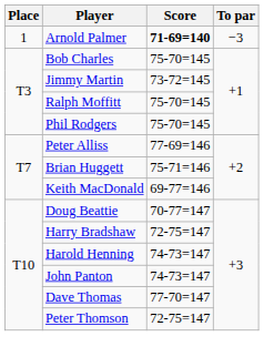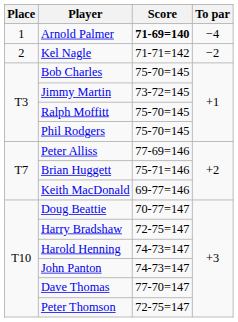Arnold Palmer | To par: −3 -> −4
+ row: 2 | Kel Nagle | 71-71=142 | −2
